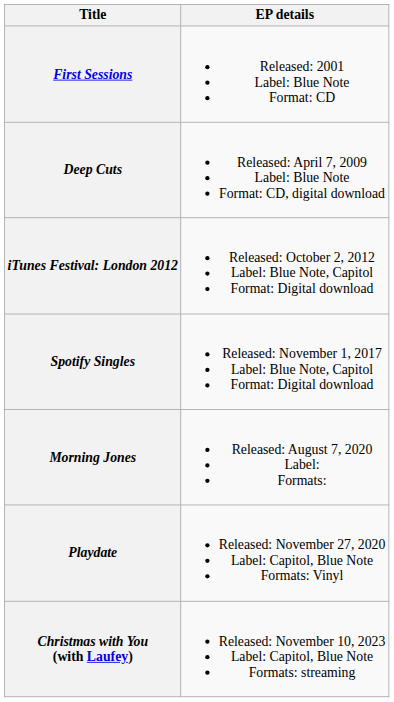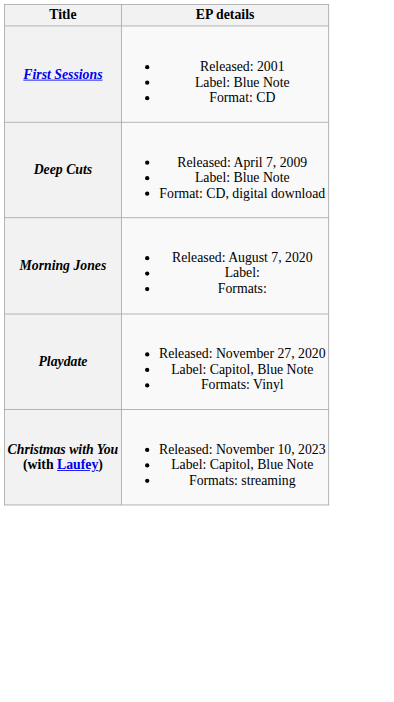- row: iTunes Festival: London 2012 | Released: October 2, 2012 Label: Blue Note, Capitol Format: Digital download
- row: Spotify Singles | Released: November 1, 2017 Label: Blue Note, Capitol Format: Digital download
